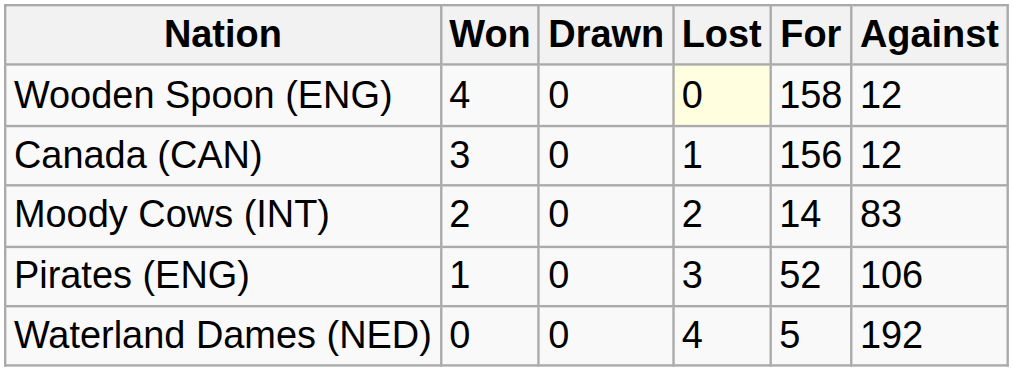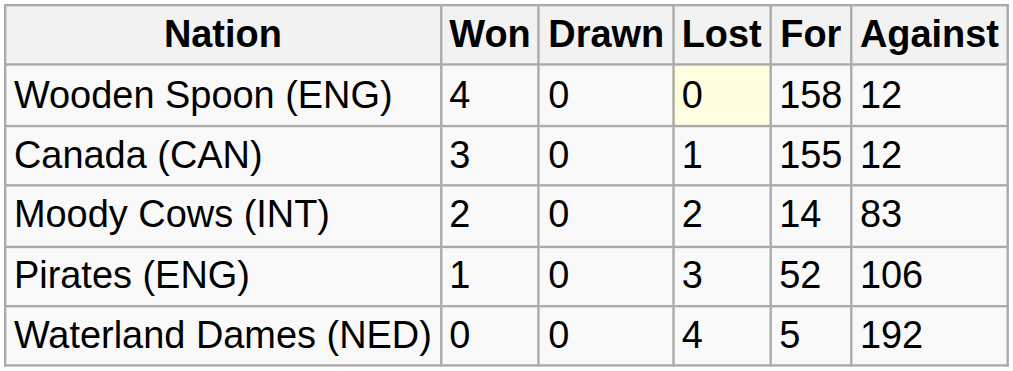Canada (CAN) | For: 156 -> 155
